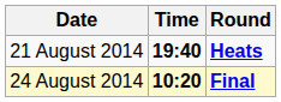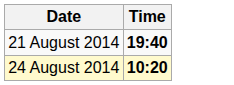- column: Round | Heats | Final
